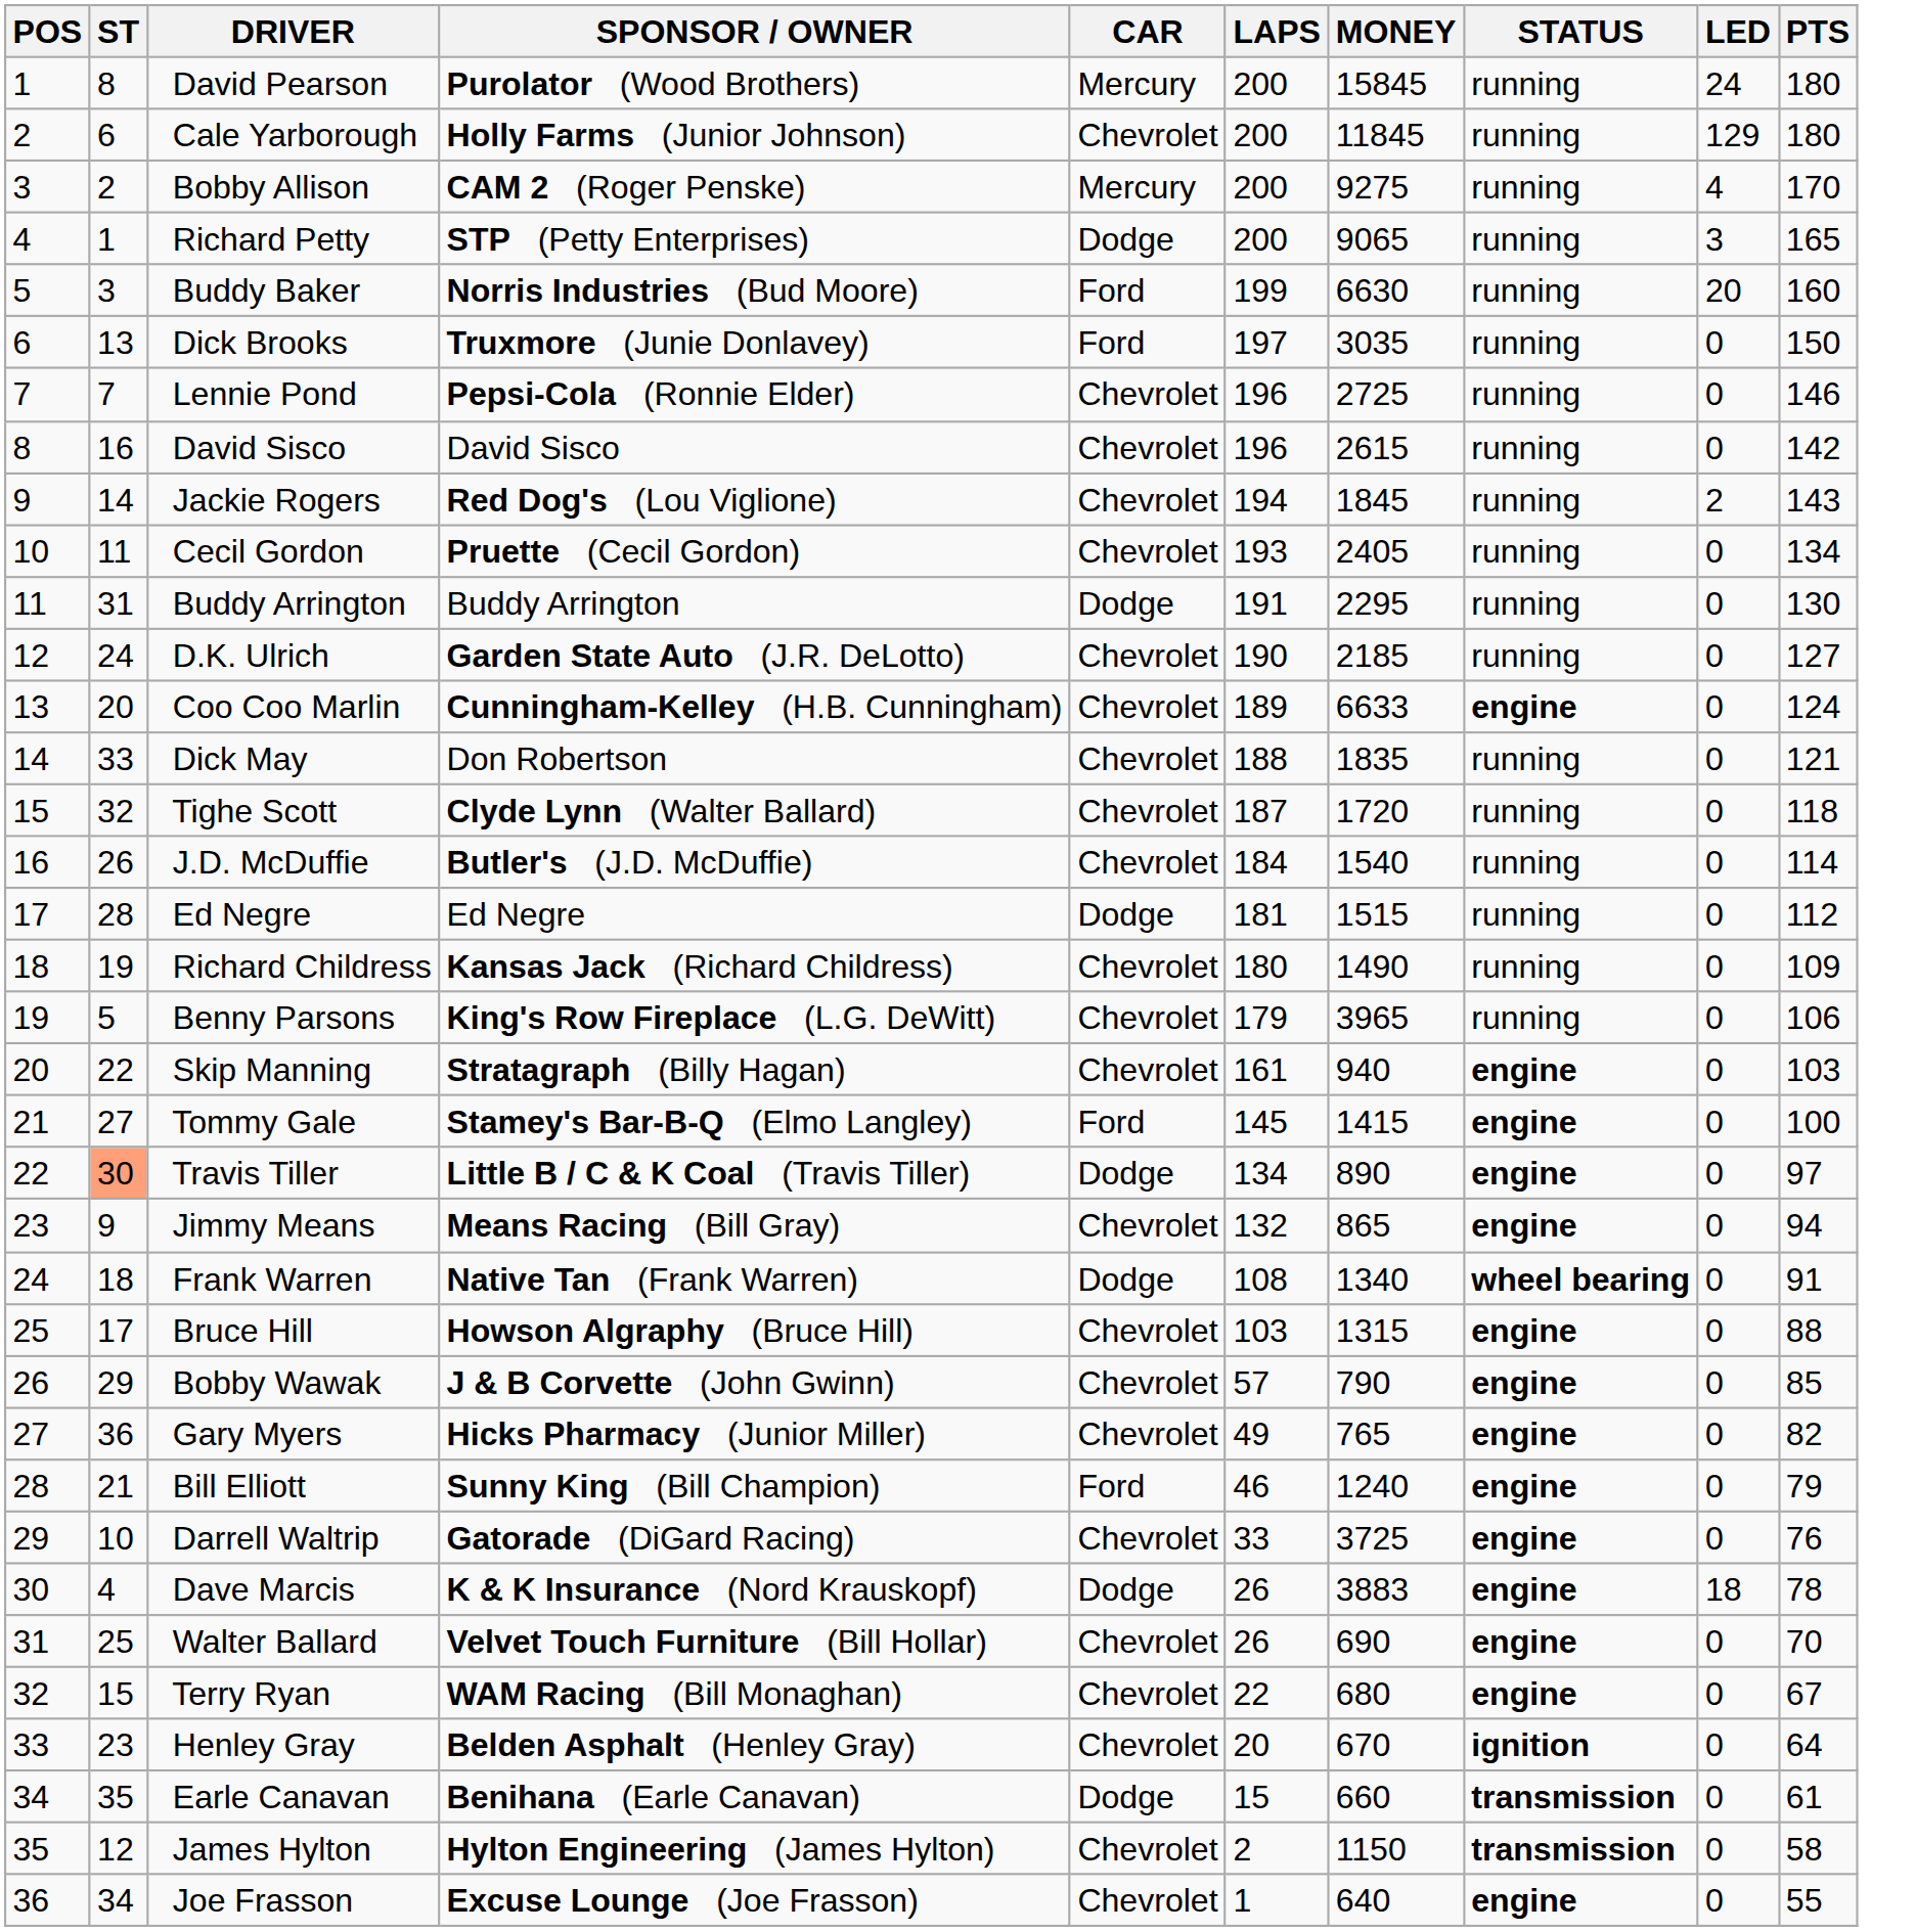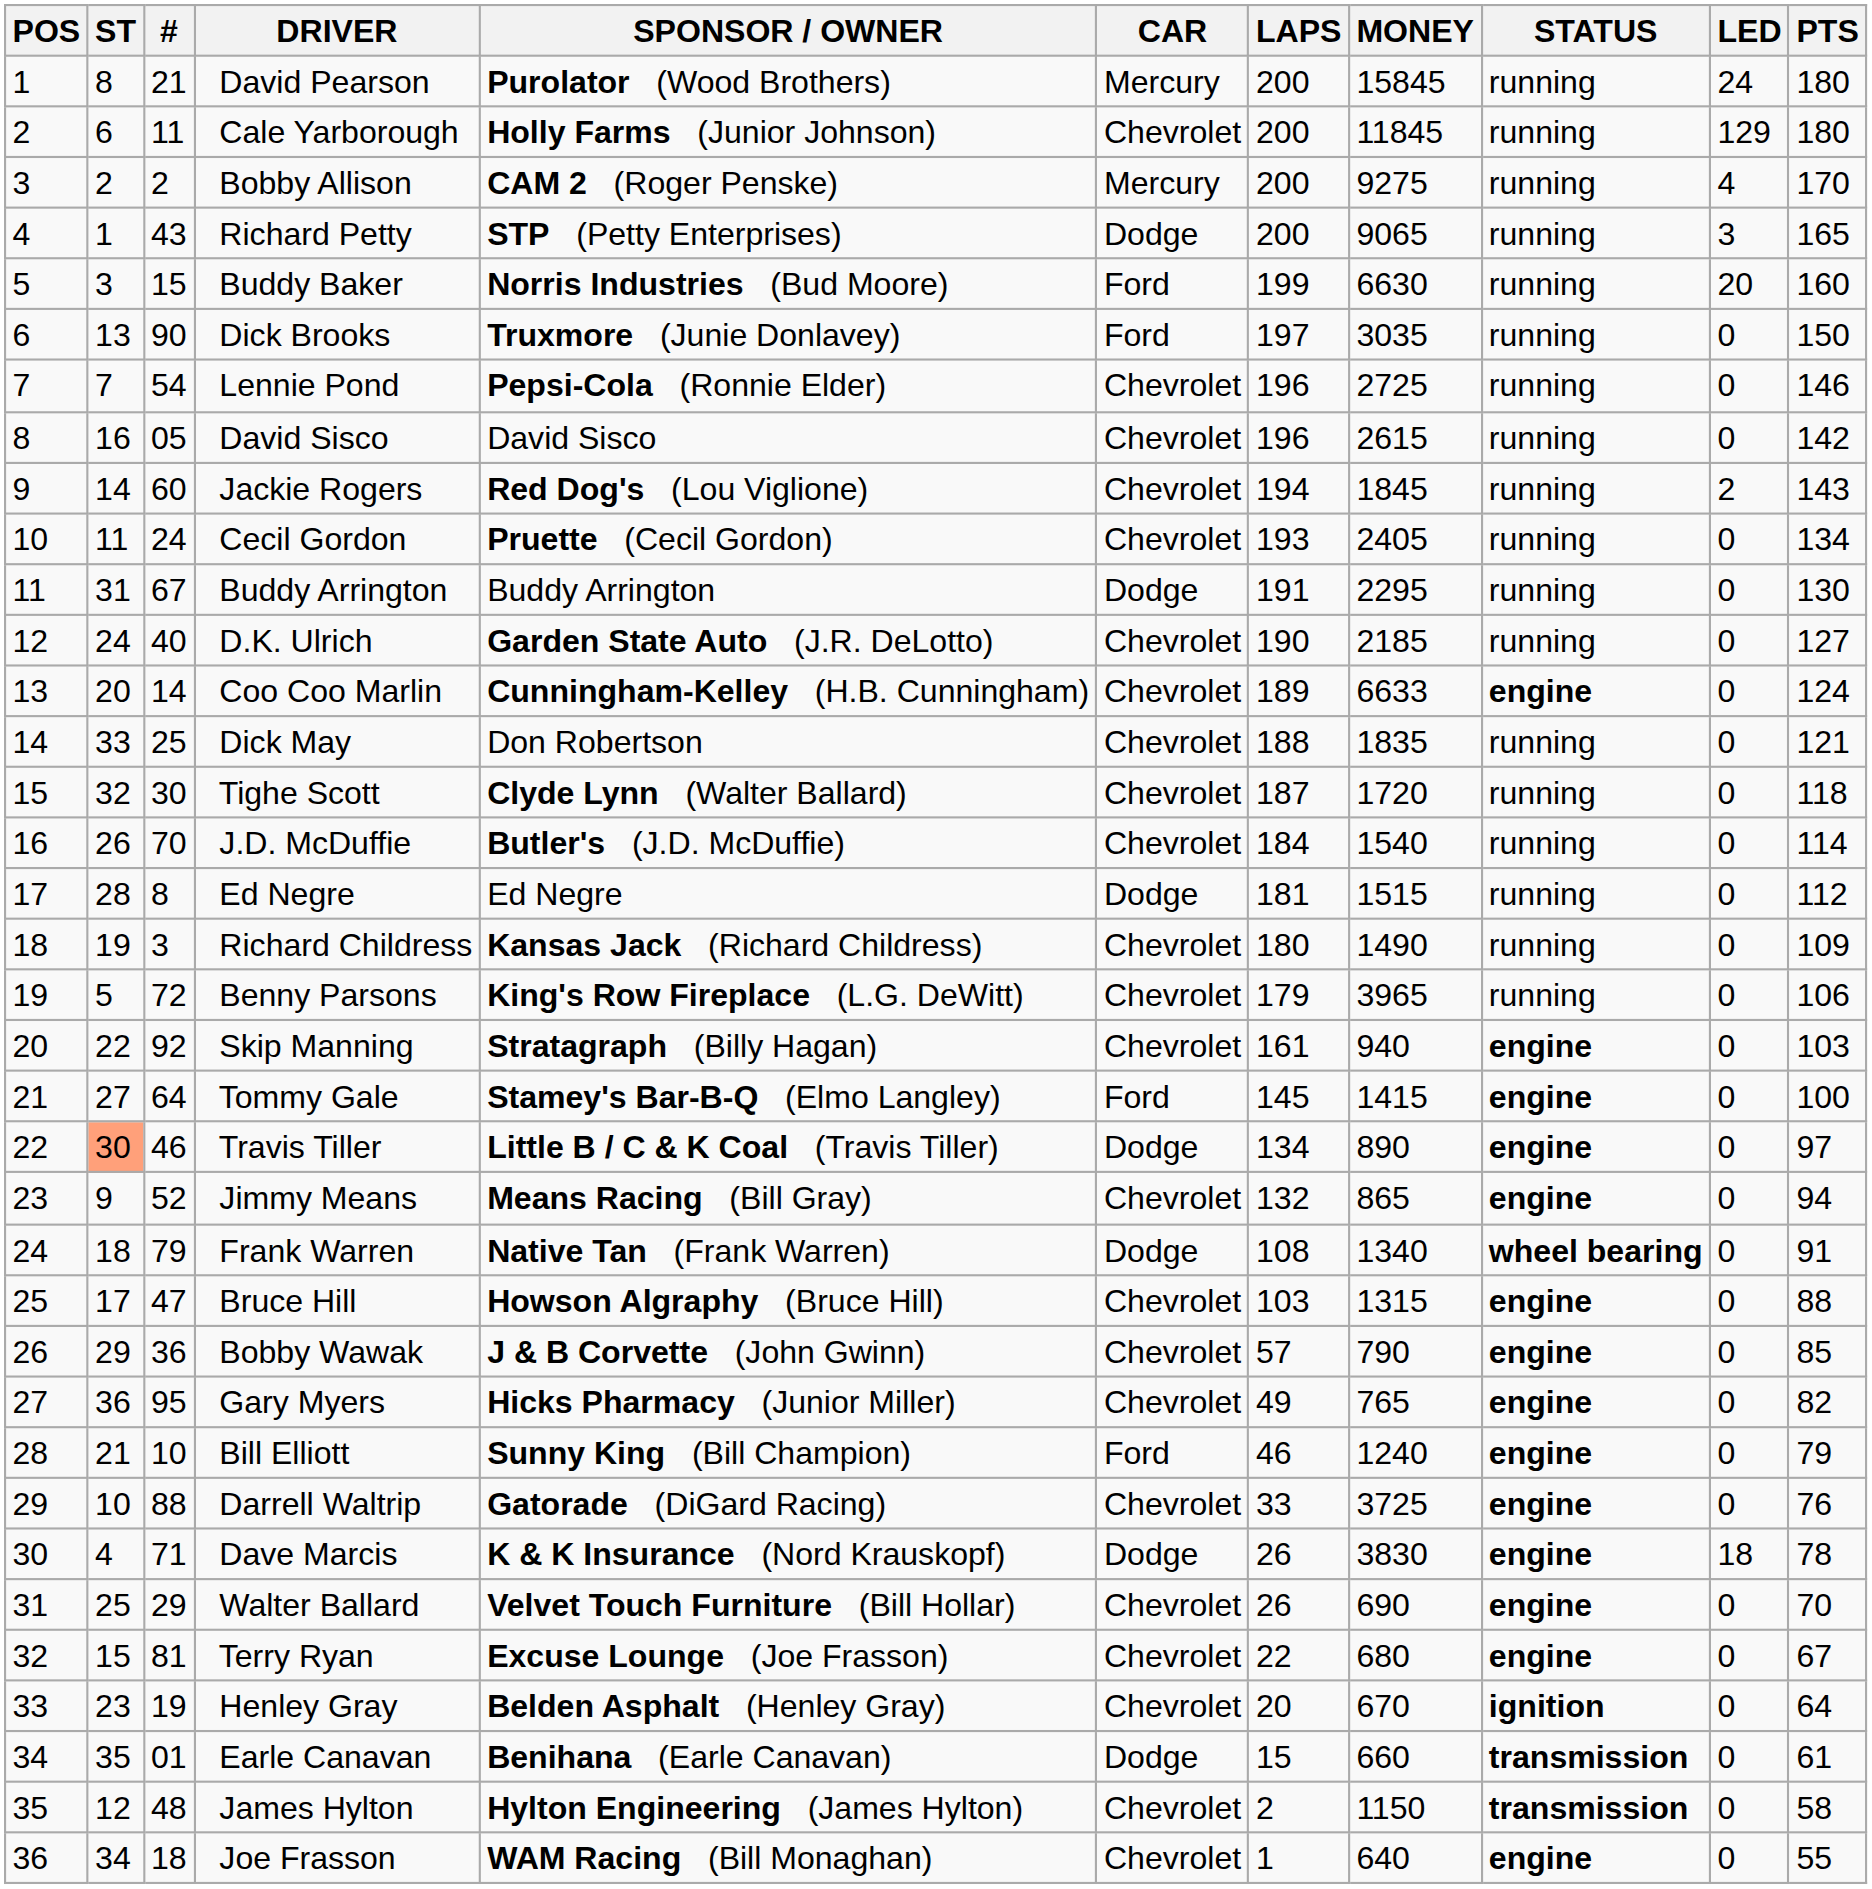+ column: # | 21 | 11 | 2 | 43 | 15 | 90 | 54 | 05 | 60 | 24 | 67 | 40 | 14 | 25 | 30 | 70 | 8 | 3 | 72 | 92 | 64 | 46 | 52 | 79 | 47 | 36 | 95 | 10 | 88 | 71 | 29 | 81 | 19 | 01 | 48 | 18
Dave Marcis | MONEY: 3883 -> 3830
Terry Ryan | SPONSOR / OWNER: WAM Racing (Bill Monaghan) -> Excuse Lounge (Joe Frasson)
Joe Frasson | SPONSOR / OWNER: Excuse Lounge (Joe Frasson) -> WAM Racing (Bill Monaghan)
